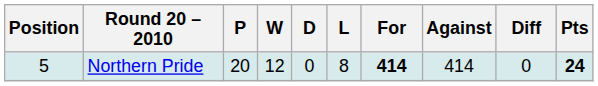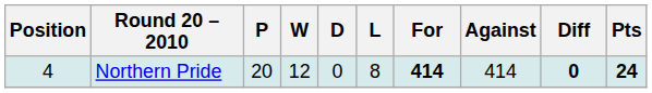Northern Pride | Position: 5 -> 4
Northern Pride | Diff: normal -> bold
